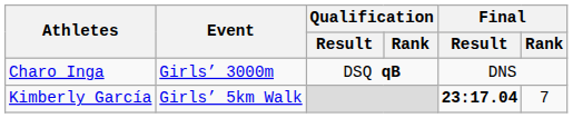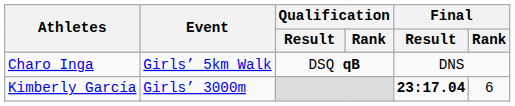Charo Inga | Event: Girls’ 3000m -> Girls’ 5km Walk
Kimberly García | Event: Girls’ 5km Walk -> Girls’ 3000m
Kimberly García | Final / Rank: 7 -> 6
